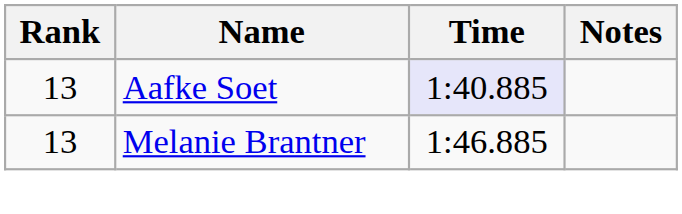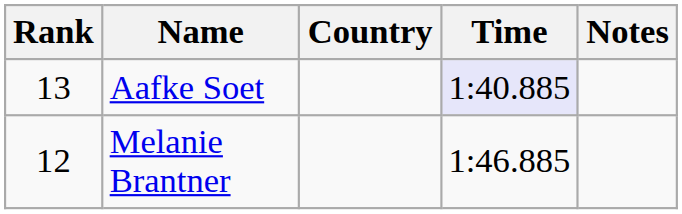+ column: Country
Melanie Brantner | Rank: 13 -> 12
